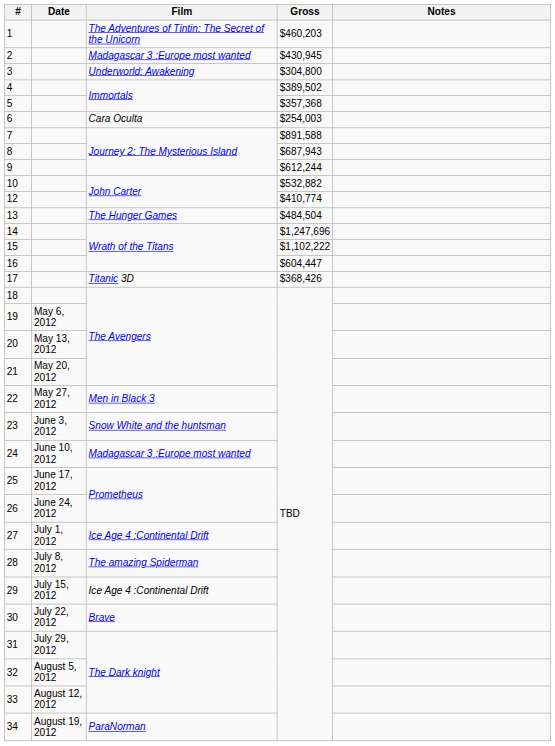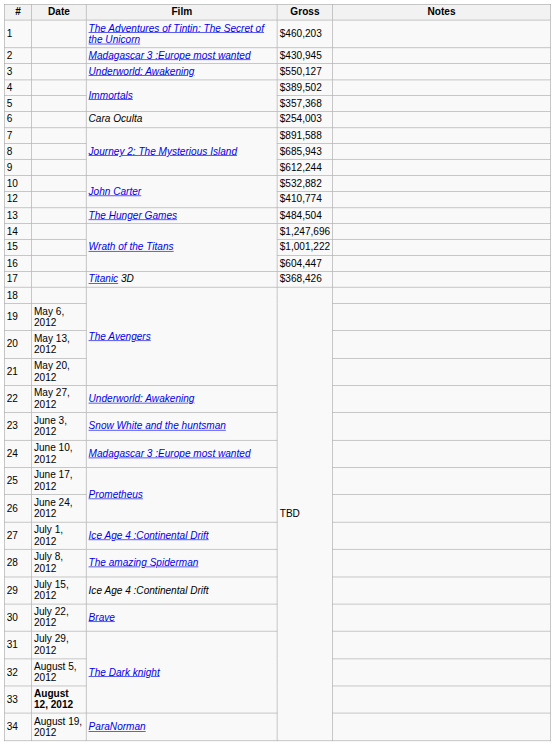3 | Gross: $304,800 -> $550,127
8 | Gross: $687,943 -> $685,943
15 | Gross: $1,102,222 -> $1,001,222
22 | Film: Men in Black 3 -> Underworld: Awakening
33 | Date: normal -> bold
